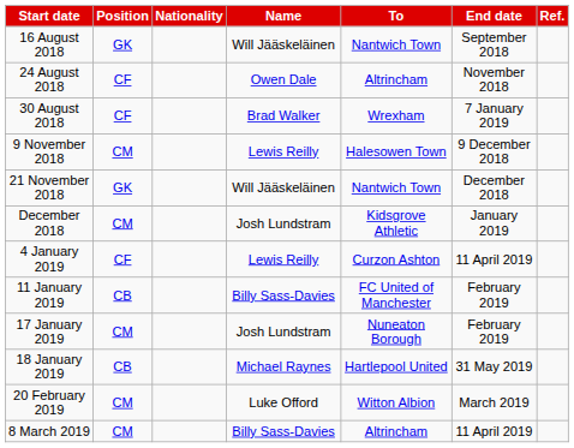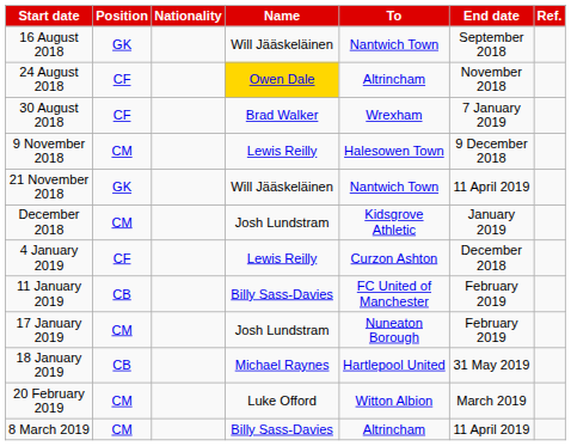24 August 2018 | Name: no background -> gold background
21 November 2018 | End date: December 2018 -> 11 April 2019
4 January 2019 | End date: 11 April 2019 -> December 2018
